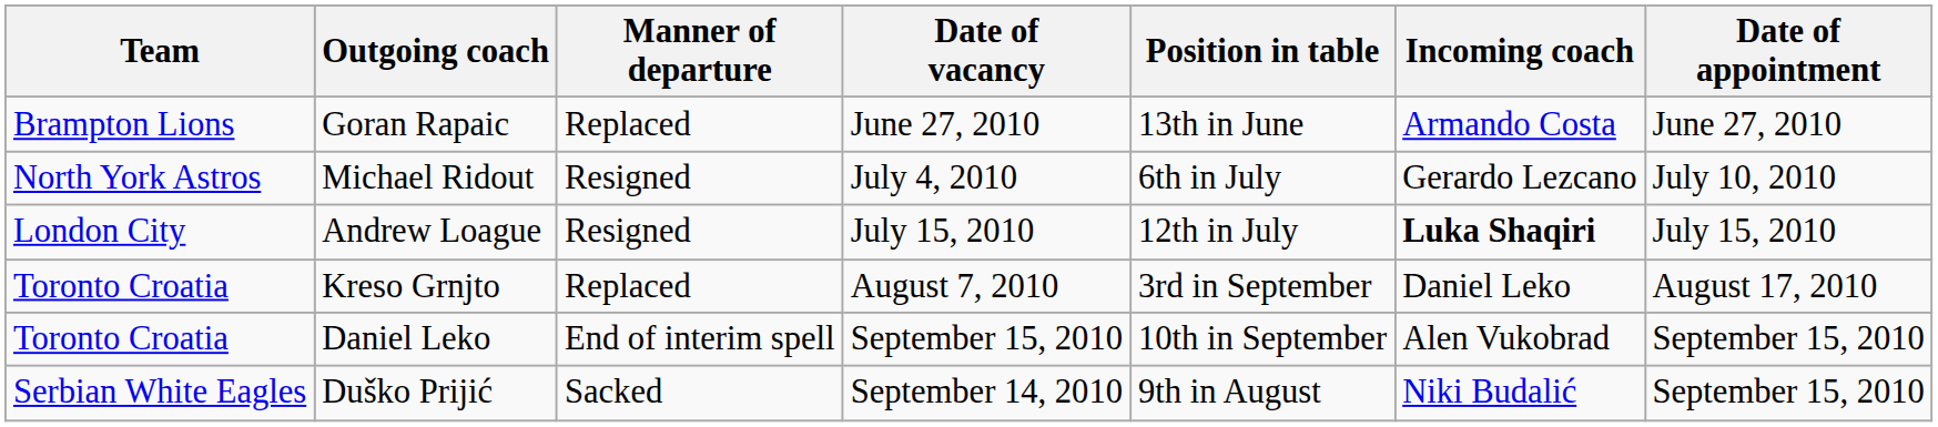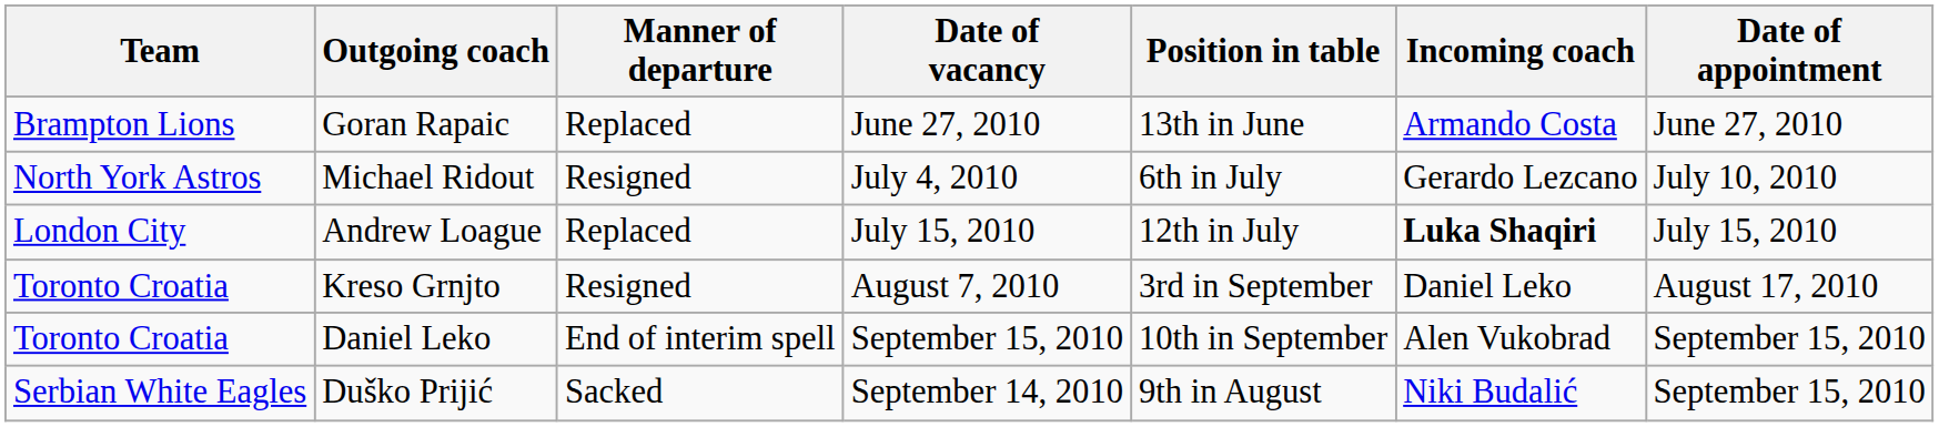Andrew Loague | Manner of departure: Resigned -> Replaced
Kreso Grnjto | Manner of departure: Replaced -> Resigned
